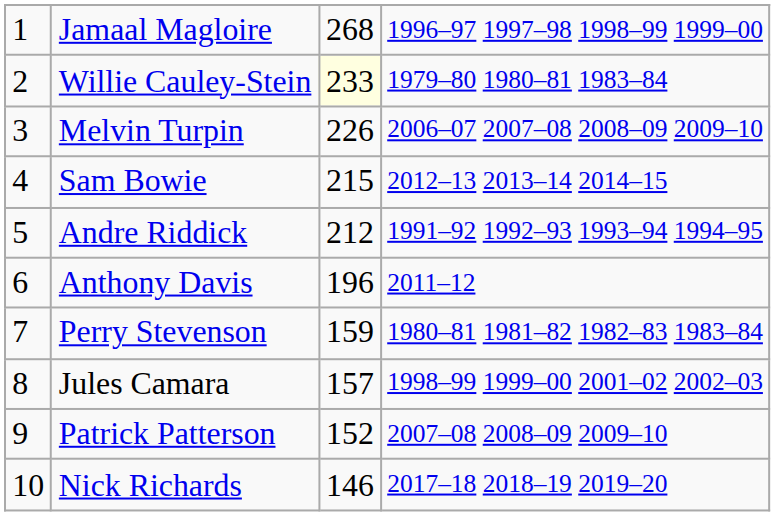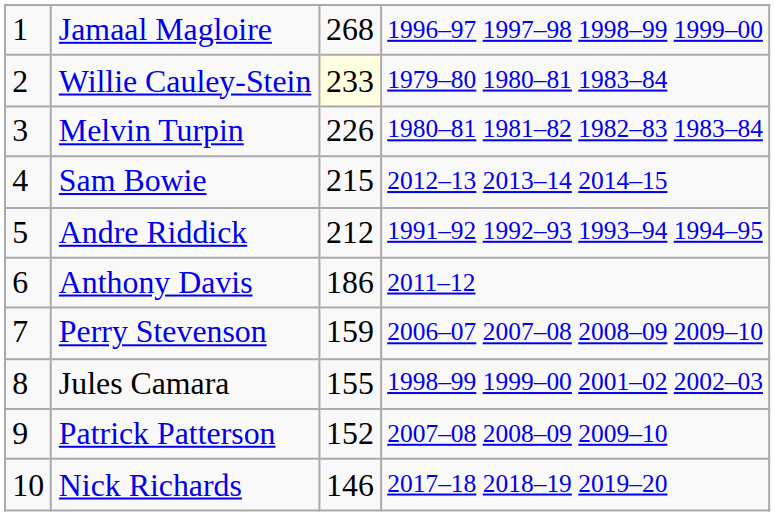Melvin Turpin | column 4: 2006–07 2007–08 2008–09 2009–10 -> 1980–81 1981–82 1982–83 1983–84
Anthony Davis | column 3: 196 -> 186
Perry Stevenson | column 4: 1980–81 1981–82 1982–83 1983–84 -> 2006–07 2007–08 2008–09 2009–10
Jules Camara | column 3: 157 -> 155
